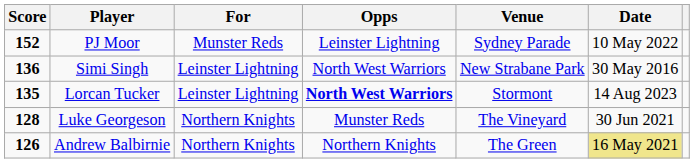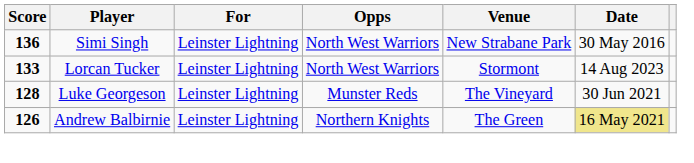- row: 152 | PJ Moor | Munster Reds | Leinster Lightning | Sydney Parade | 10 May 2022
Lorcan Tucker | Score: 135 -> 133
Lorcan Tucker | Opps: bold -> normal
Luke Georgeson | For: Northern Knights -> Leinster Lightning
Andrew Balbirnie | For: Northern Knights -> Leinster Lightning
